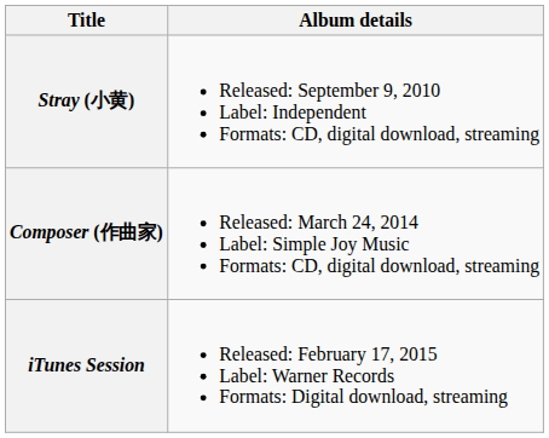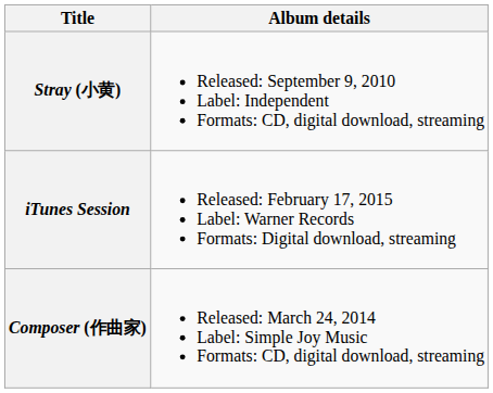rows swapped: Composer (作曲家) <-> iTunes Session
